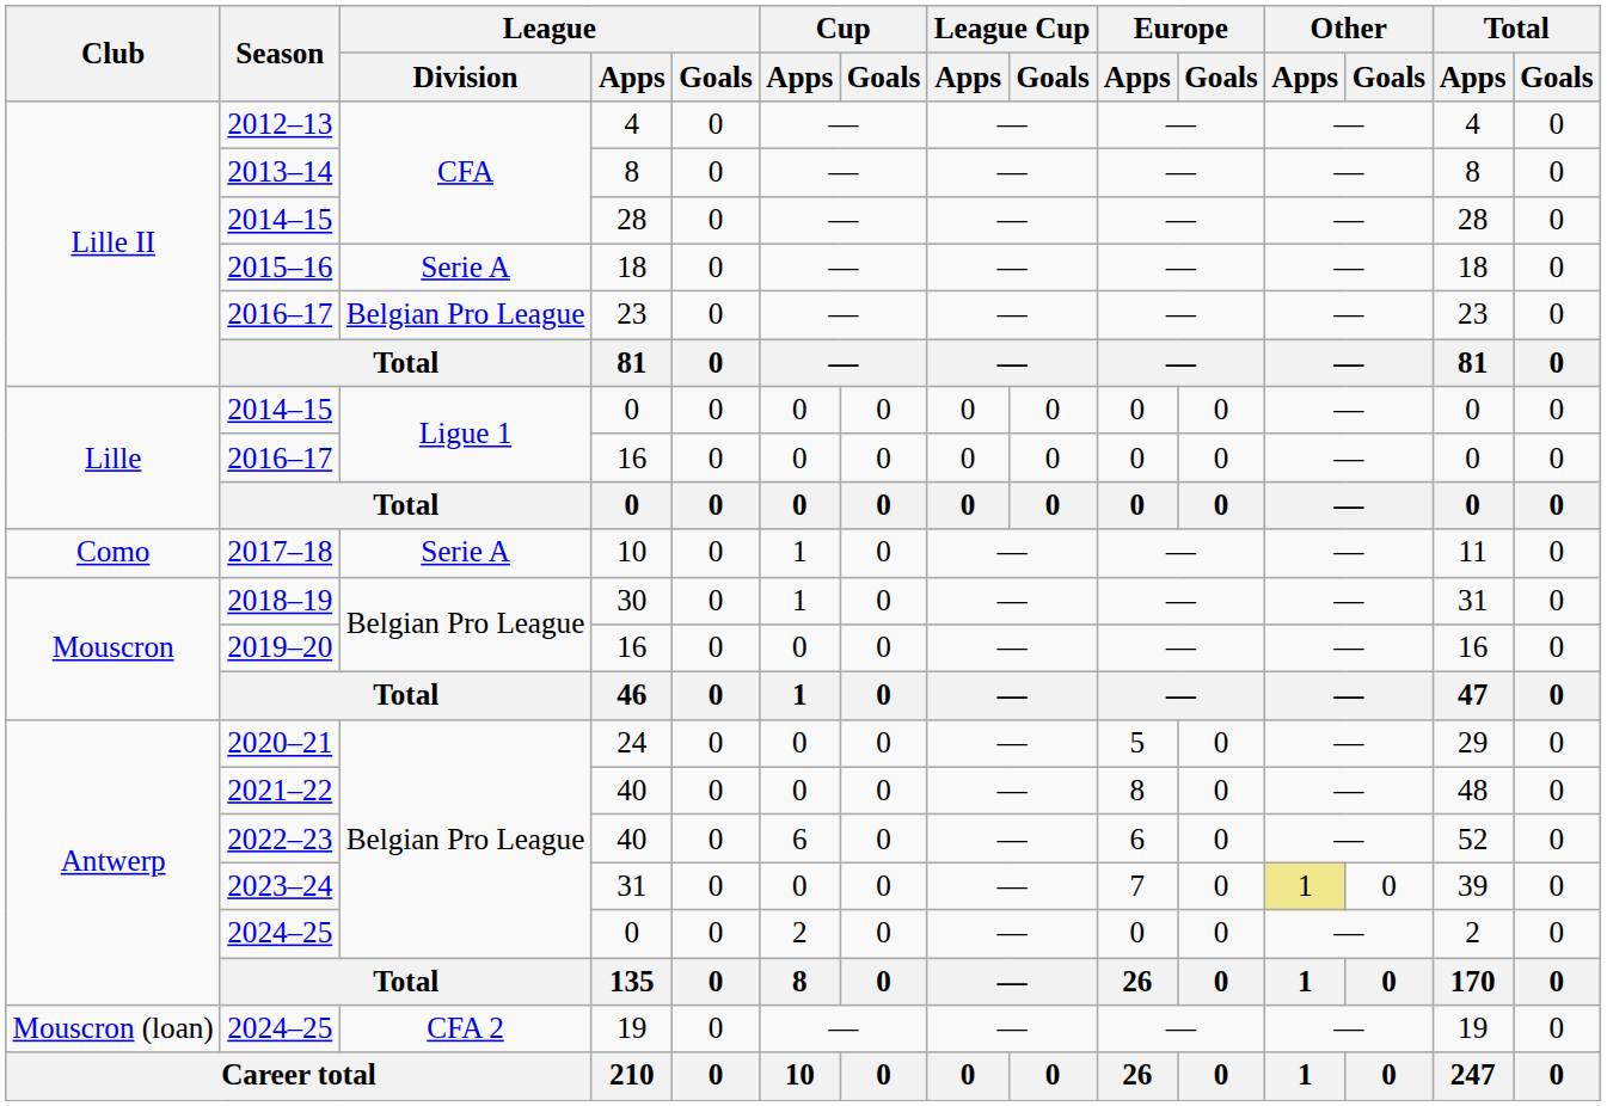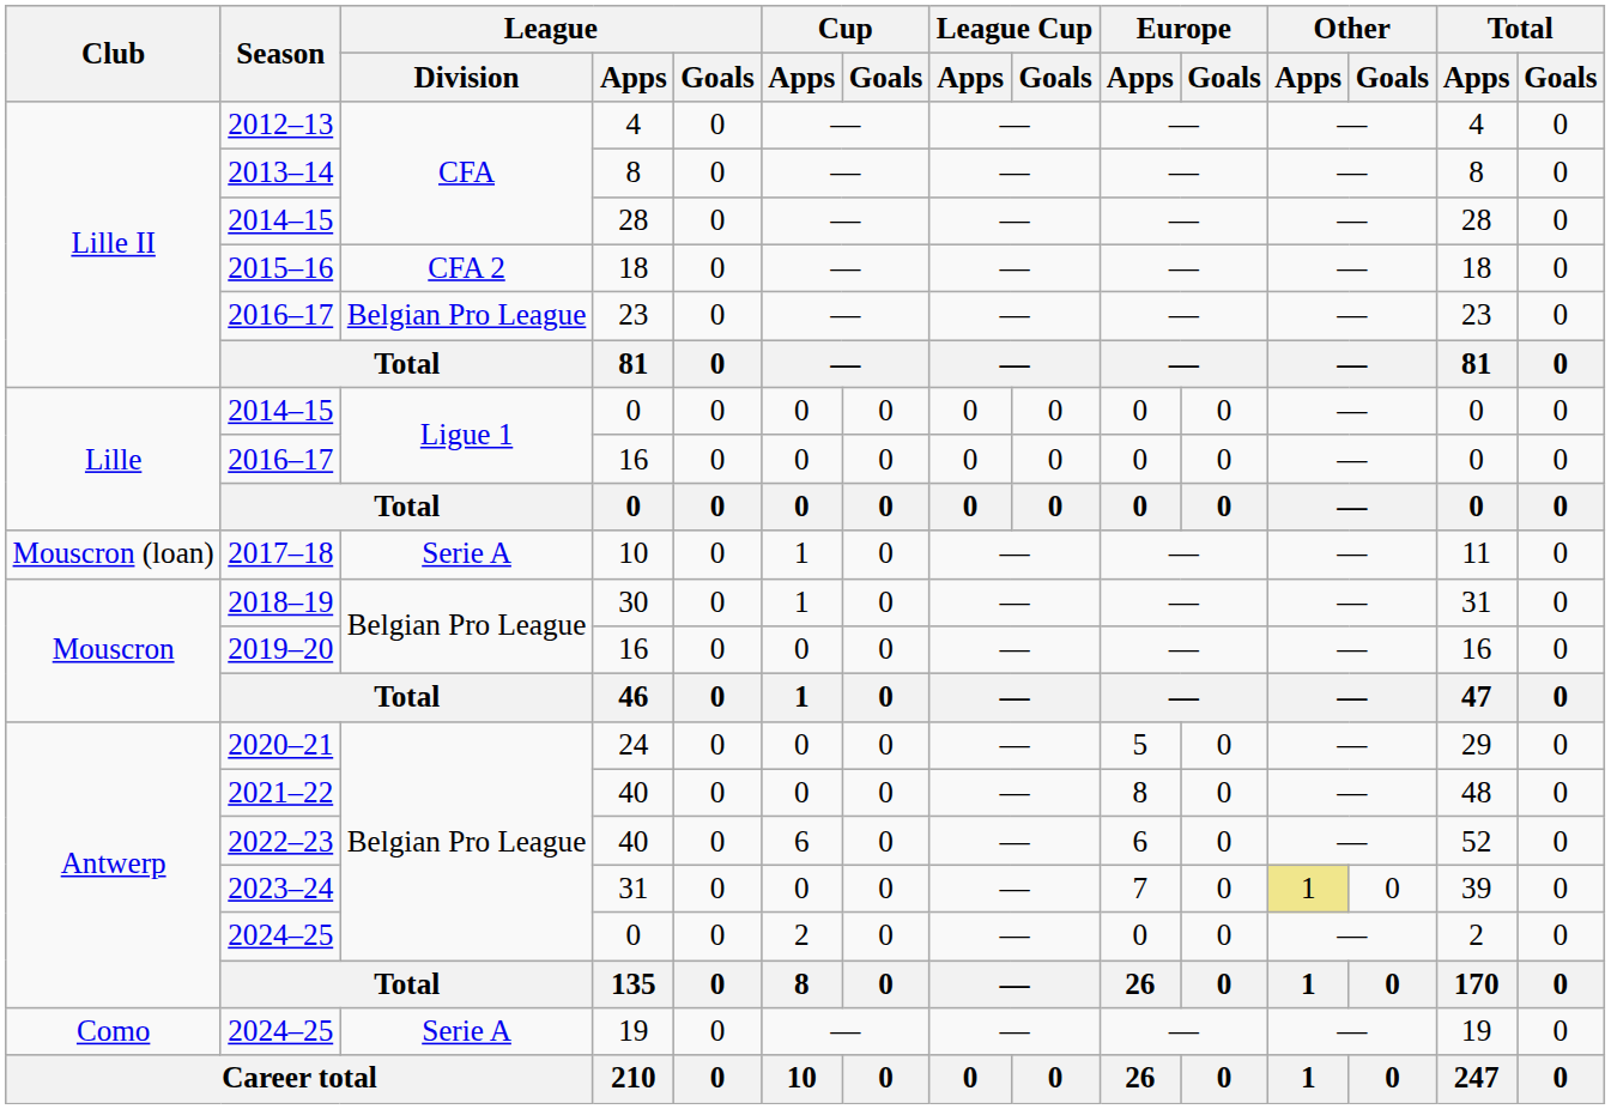2015–16 | League / Division: Serie A -> CFA 2
2017–18 | Club: Como -> Mouscron (loan)
2024–25 / 19 | Club: Mouscron (loan) -> Como
2024–25 / 19 | League / Division: CFA 2 -> Serie A
